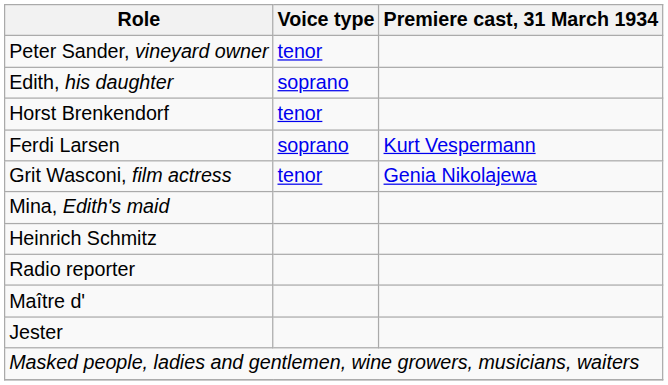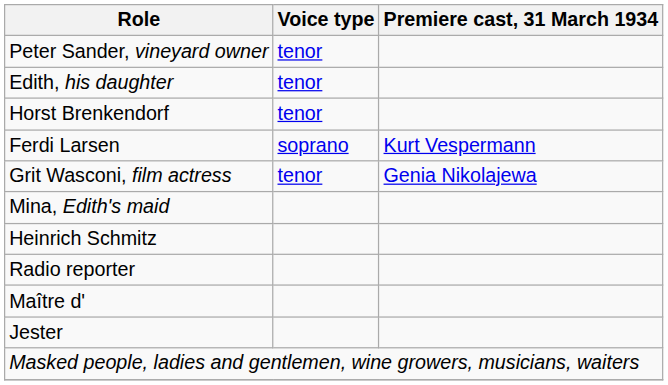Edith, his daughter | Voice type: soprano -> tenor
